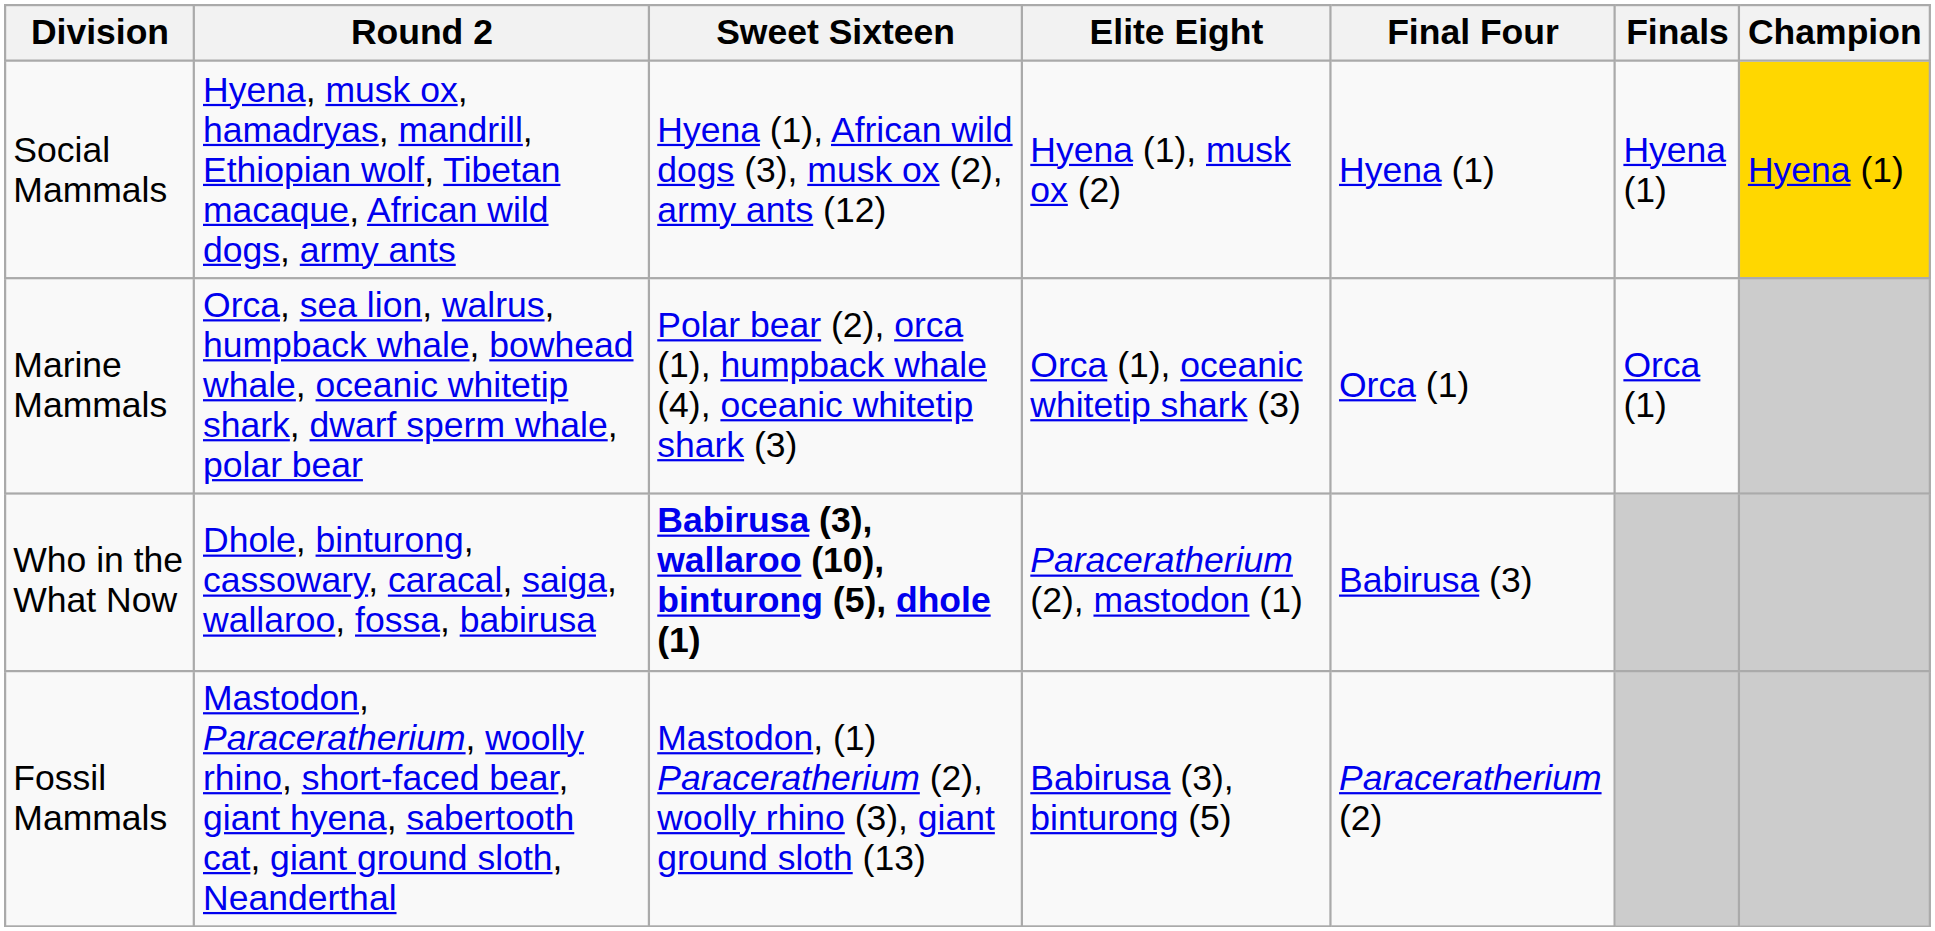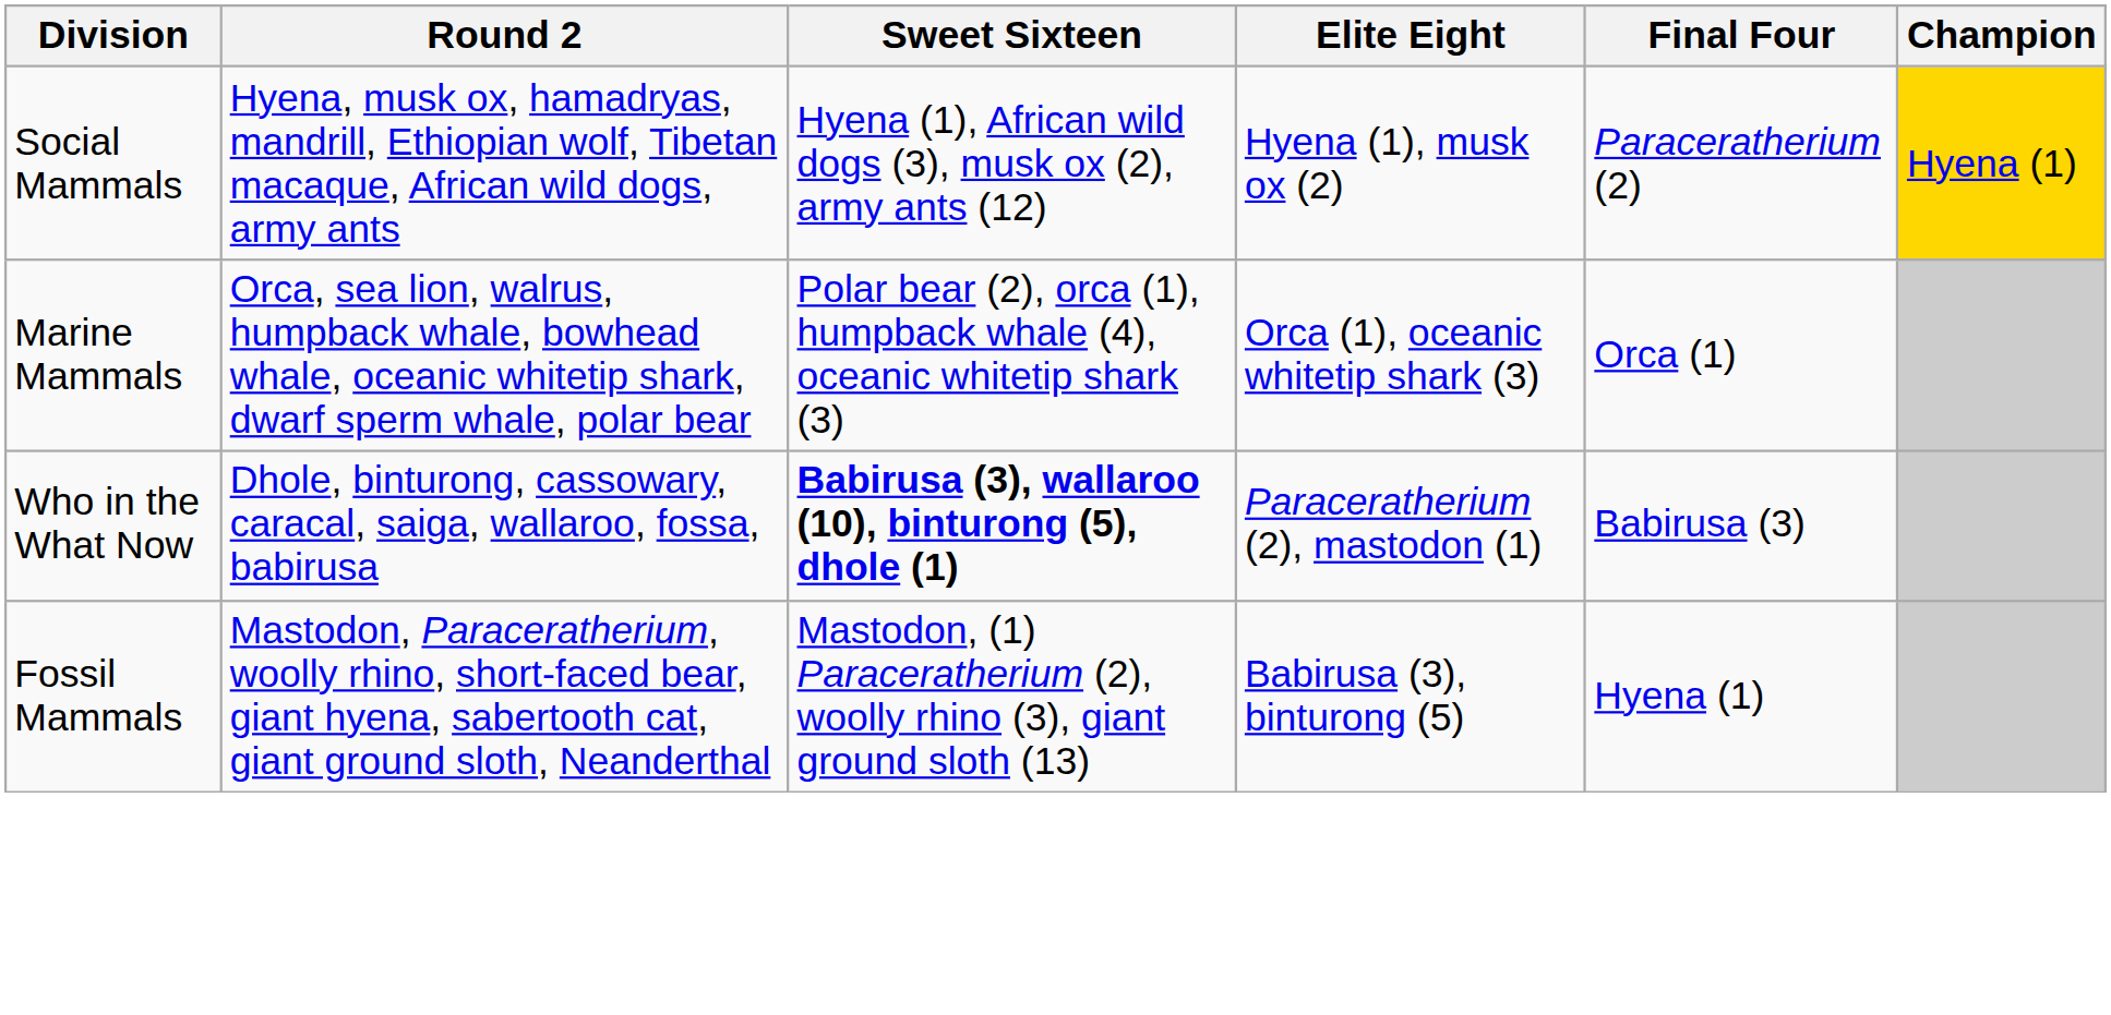- column: Finals | Hyena (1) | Orca (1)
Social Mammals | Final Four: Hyena (1) -> Paraceratherium (2)
Fossil Mammals | Final Four: Paraceratherium (2) -> Hyena (1)
